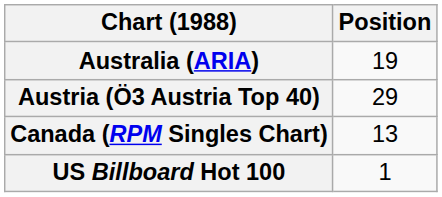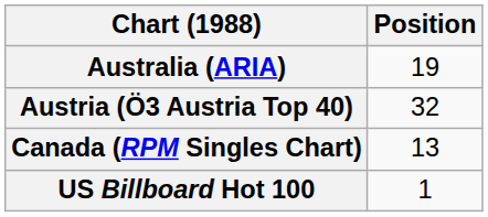Austria (Ö3 Austria Top 40) | Position: 29 -> 32
